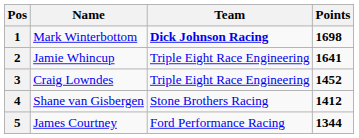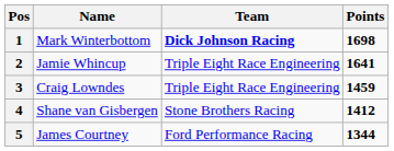3 | Points: 1452 -> 1459
